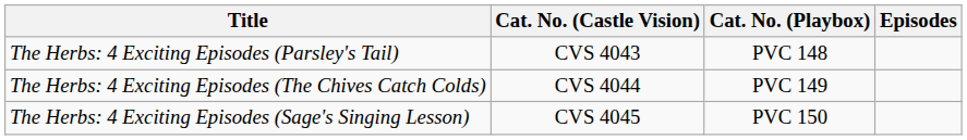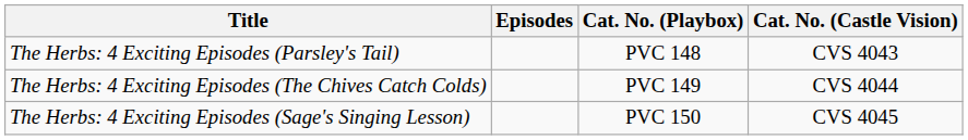columns swapped: Cat. No. (Castle Vision) <-> Episodes
